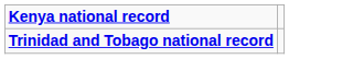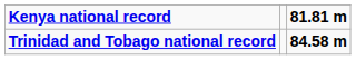+ column: 81.81 m | 84.58 m
